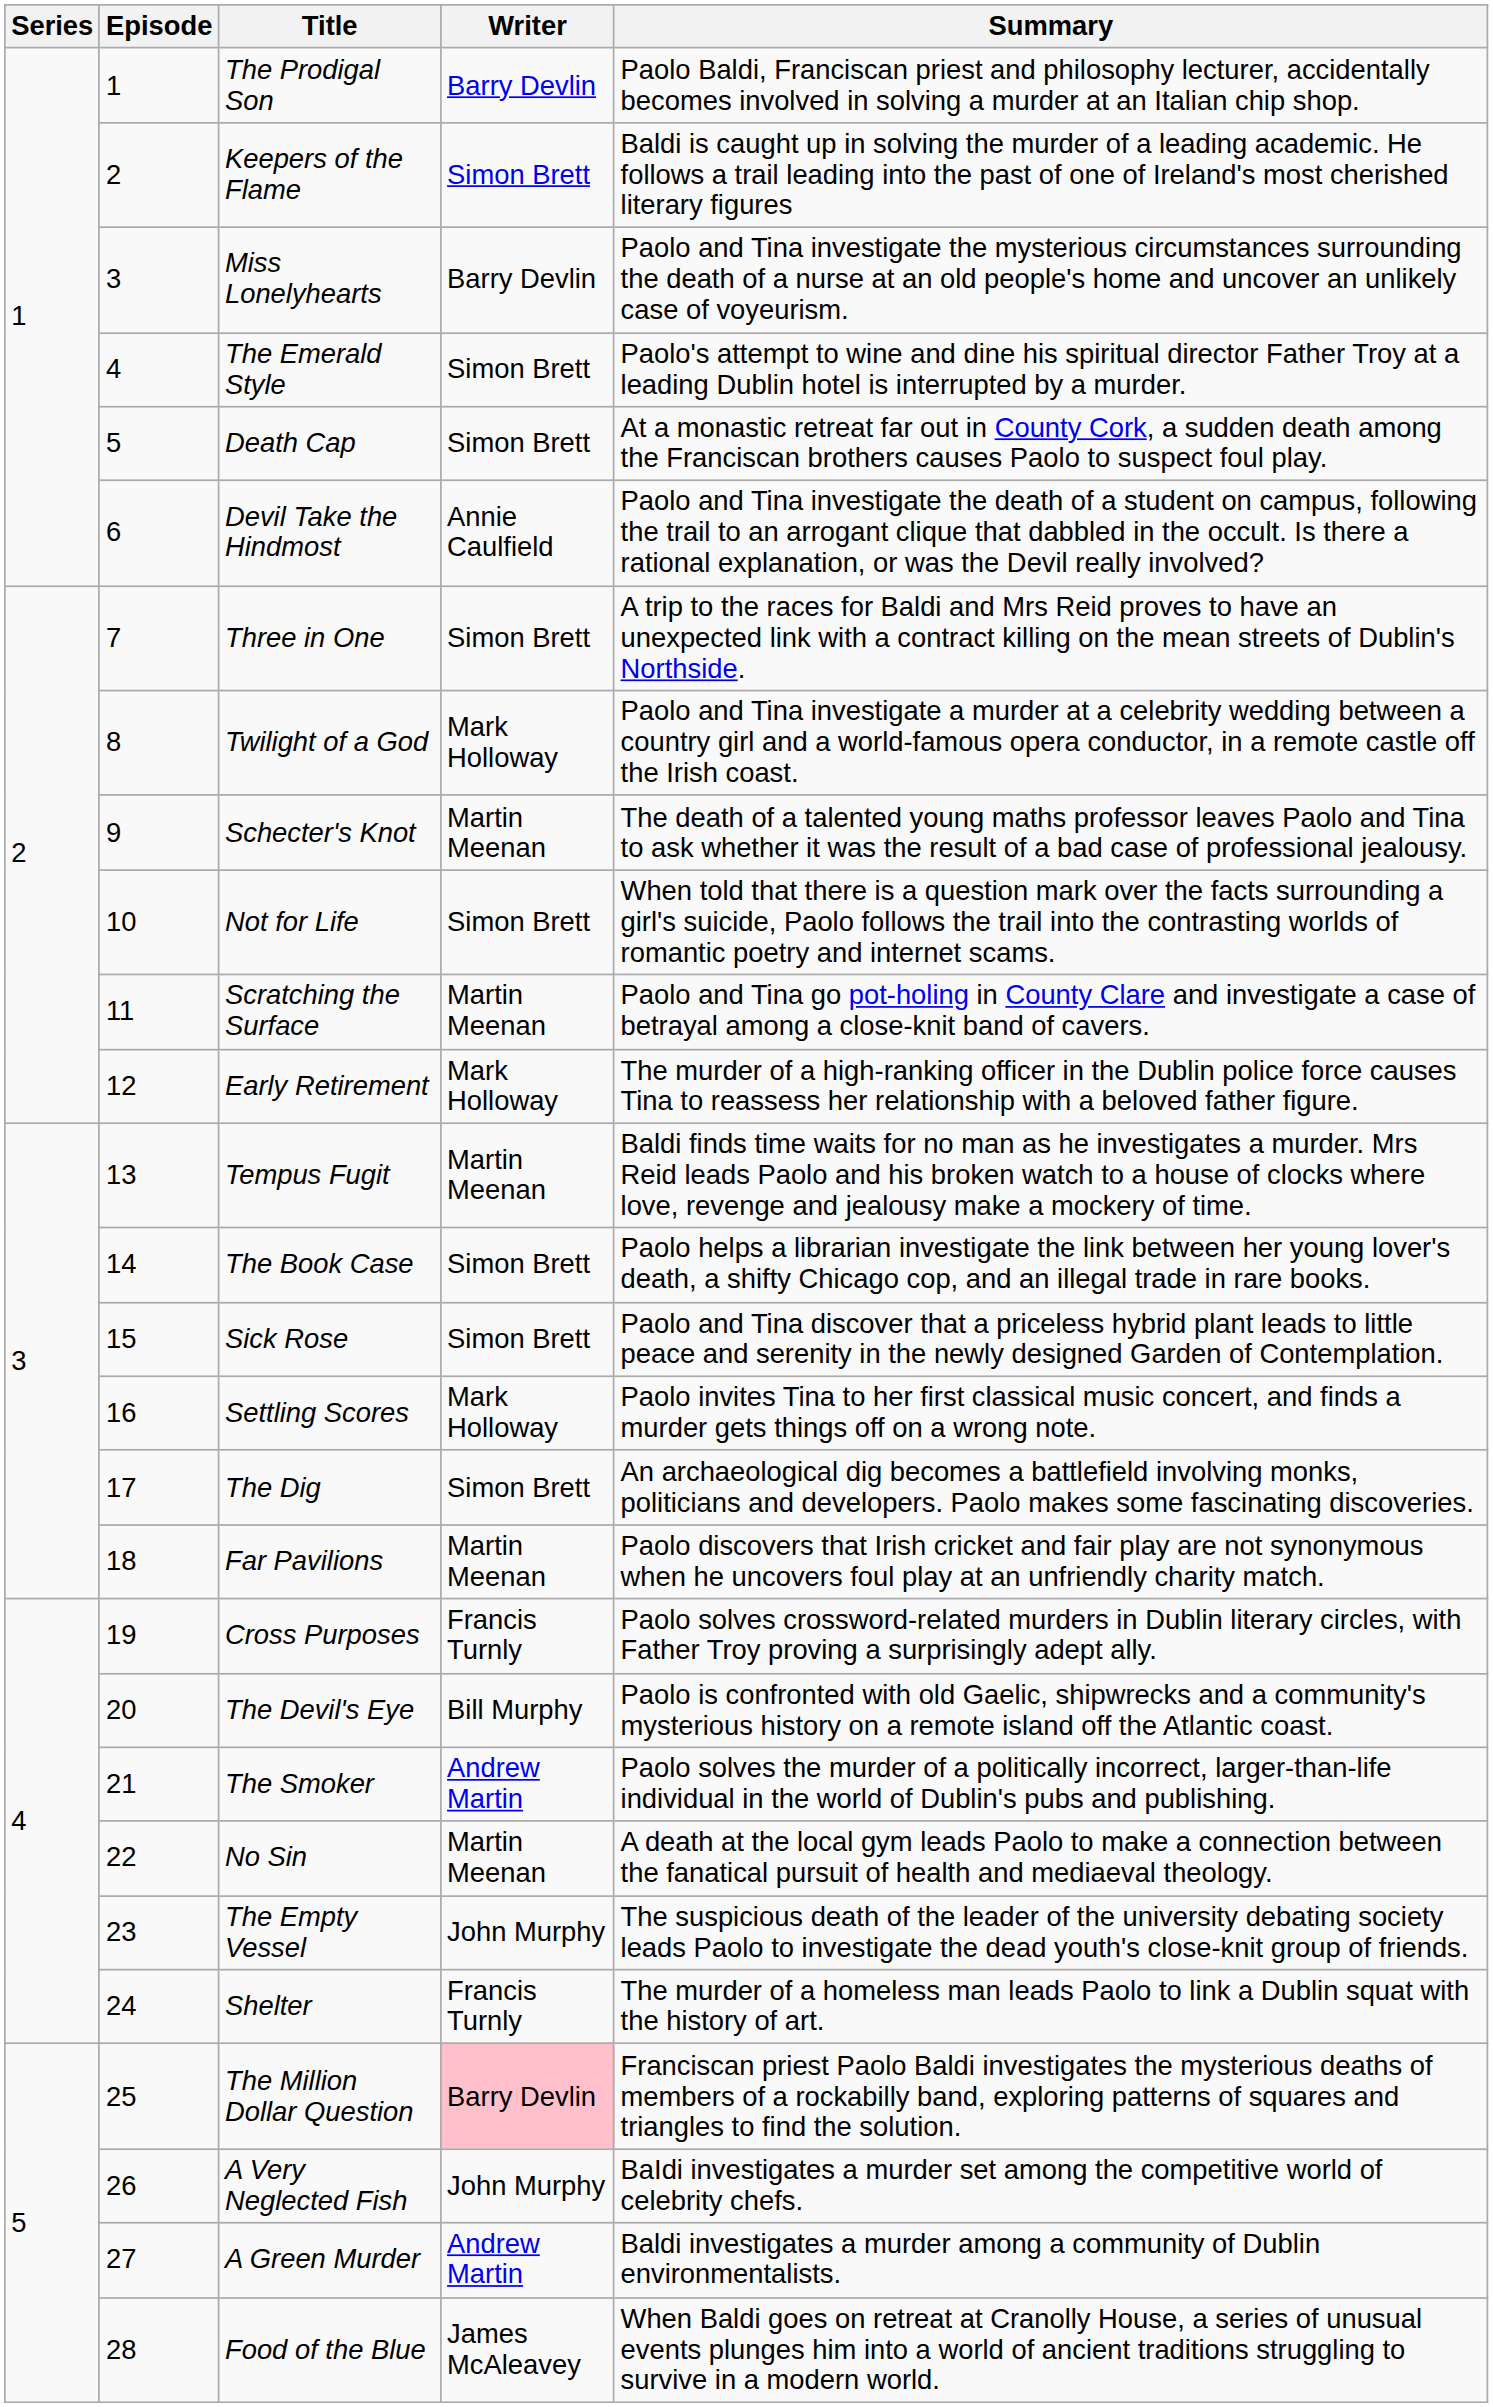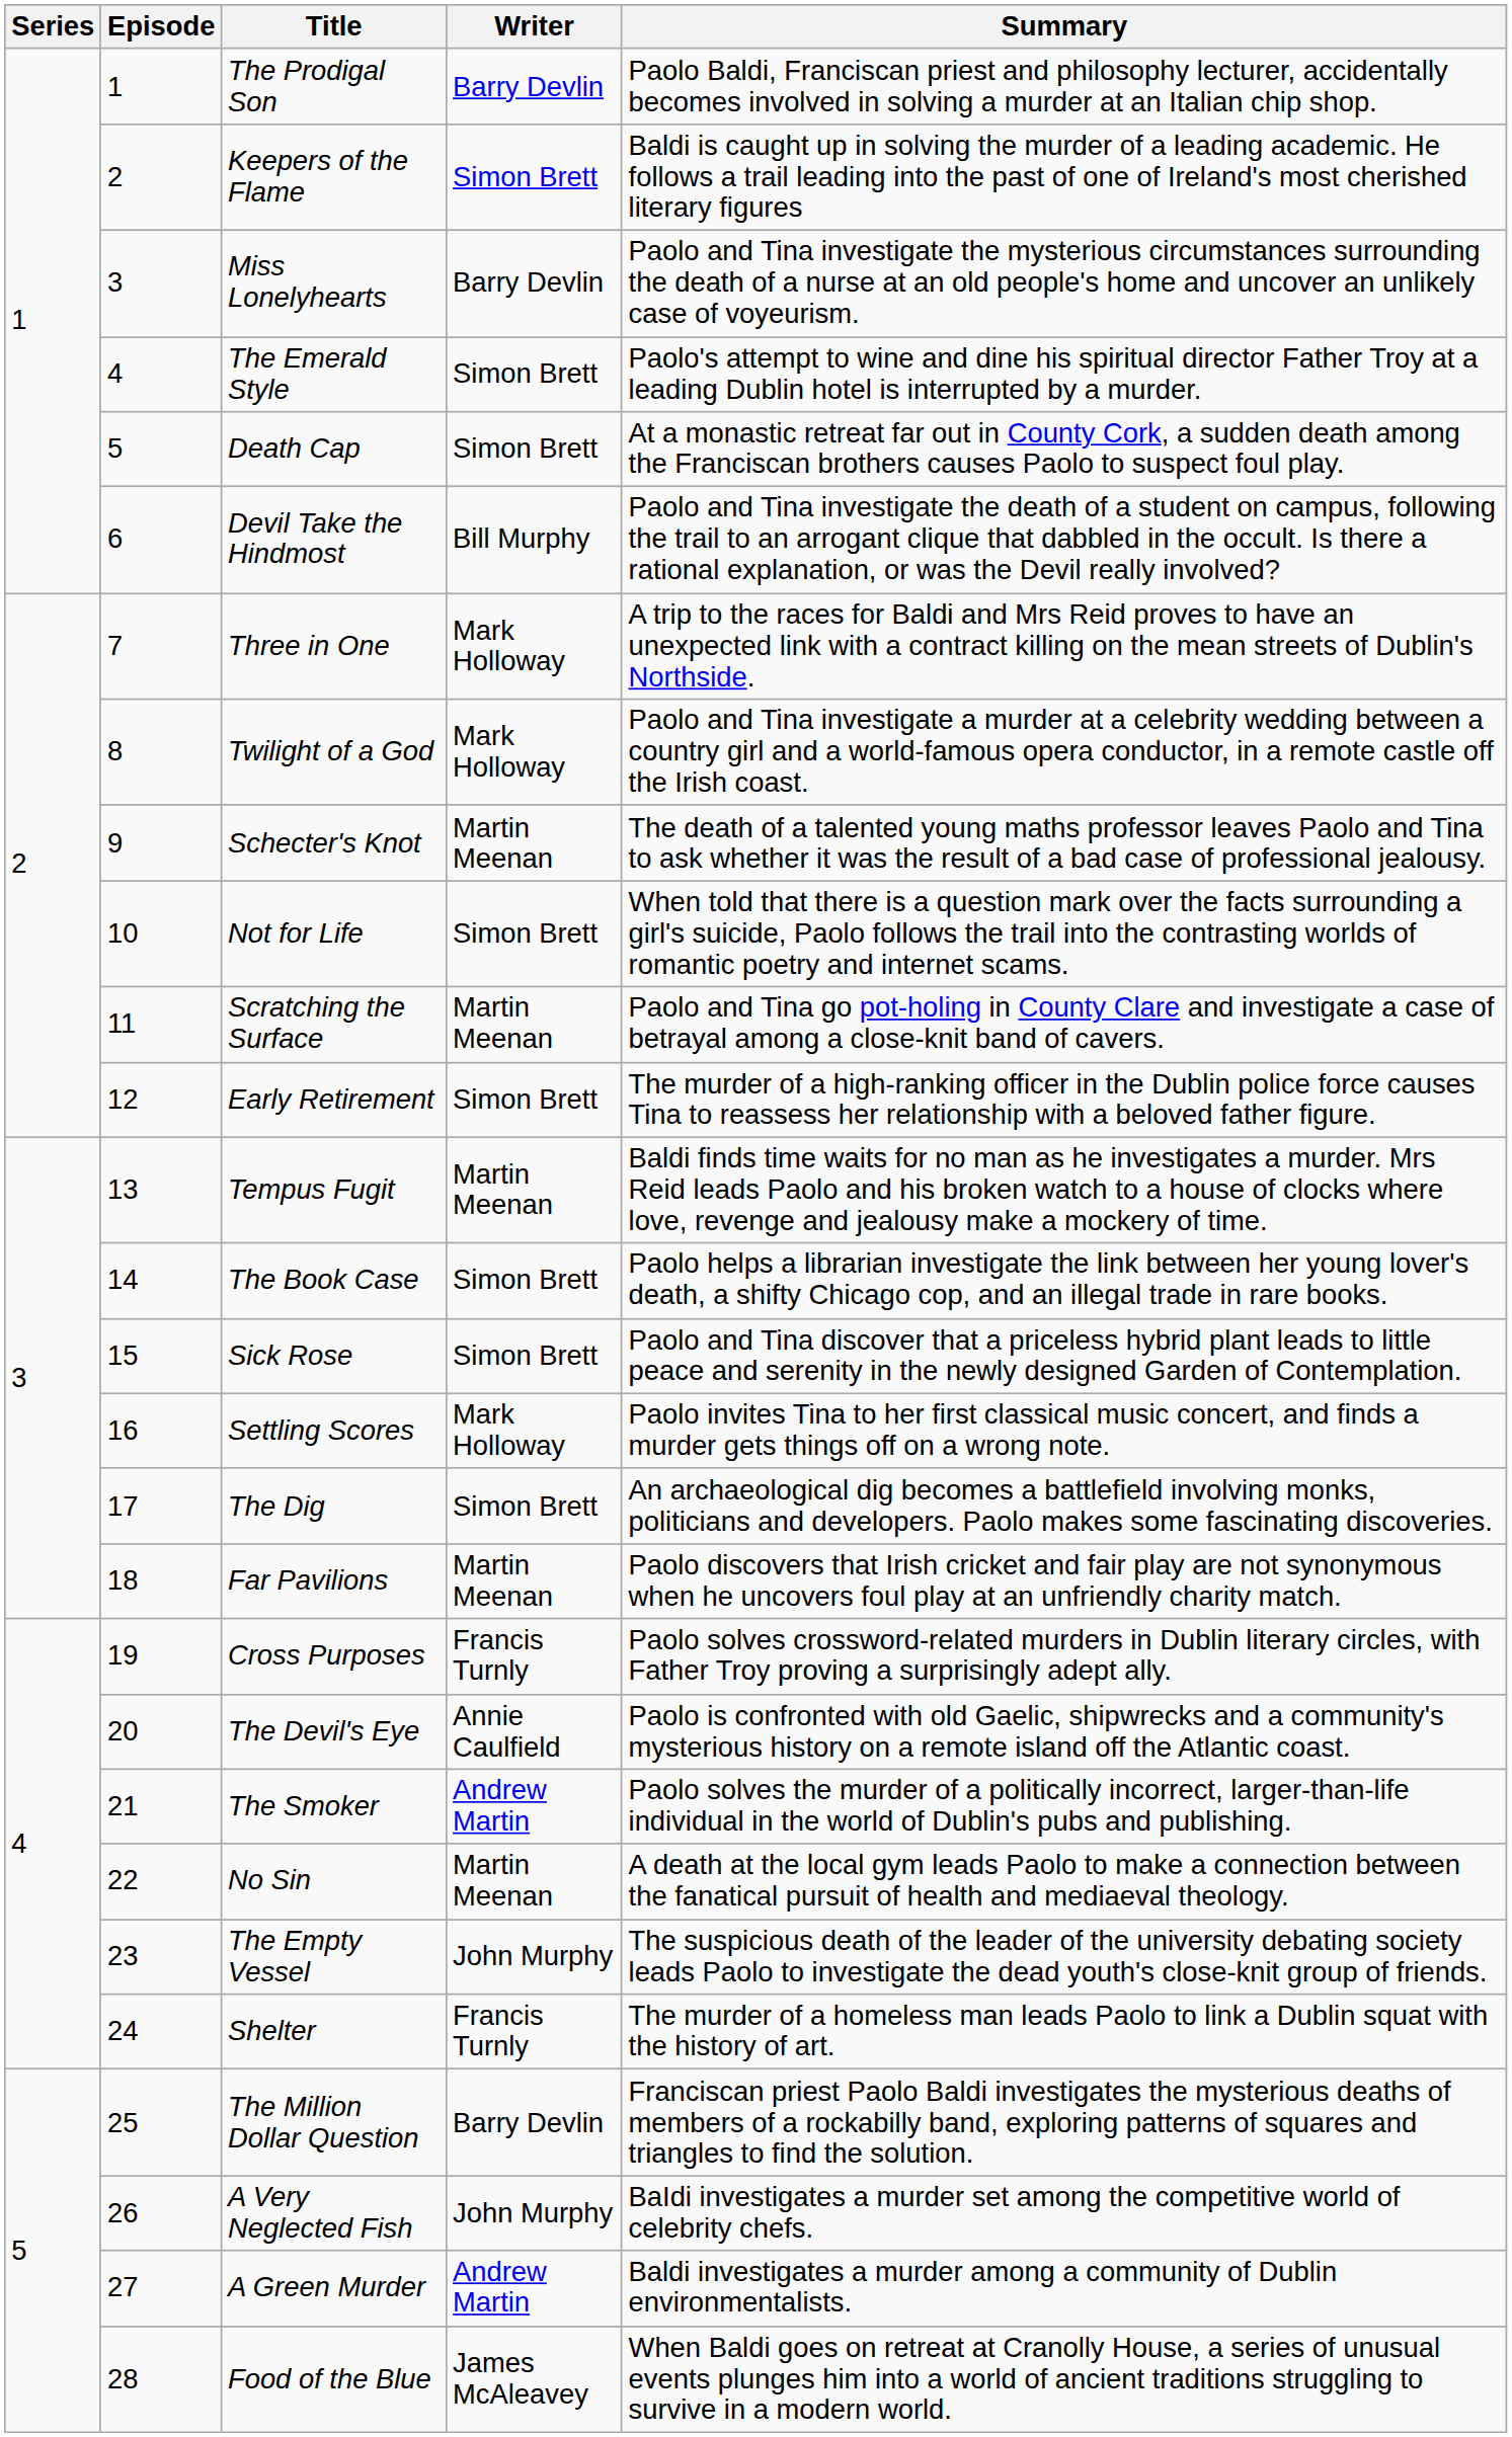Devil Take the Hindmost | Writer: Annie Caulfield -> Bill Murphy
Three in One | Writer: Simon Brett -> Mark Holloway
Early Retirement | Writer: Mark Holloway -> Simon Brett
The Devil's Eye | Writer: Bill Murphy -> Annie Caulfield
The Million Dollar Question | Writer: pink background -> no background
